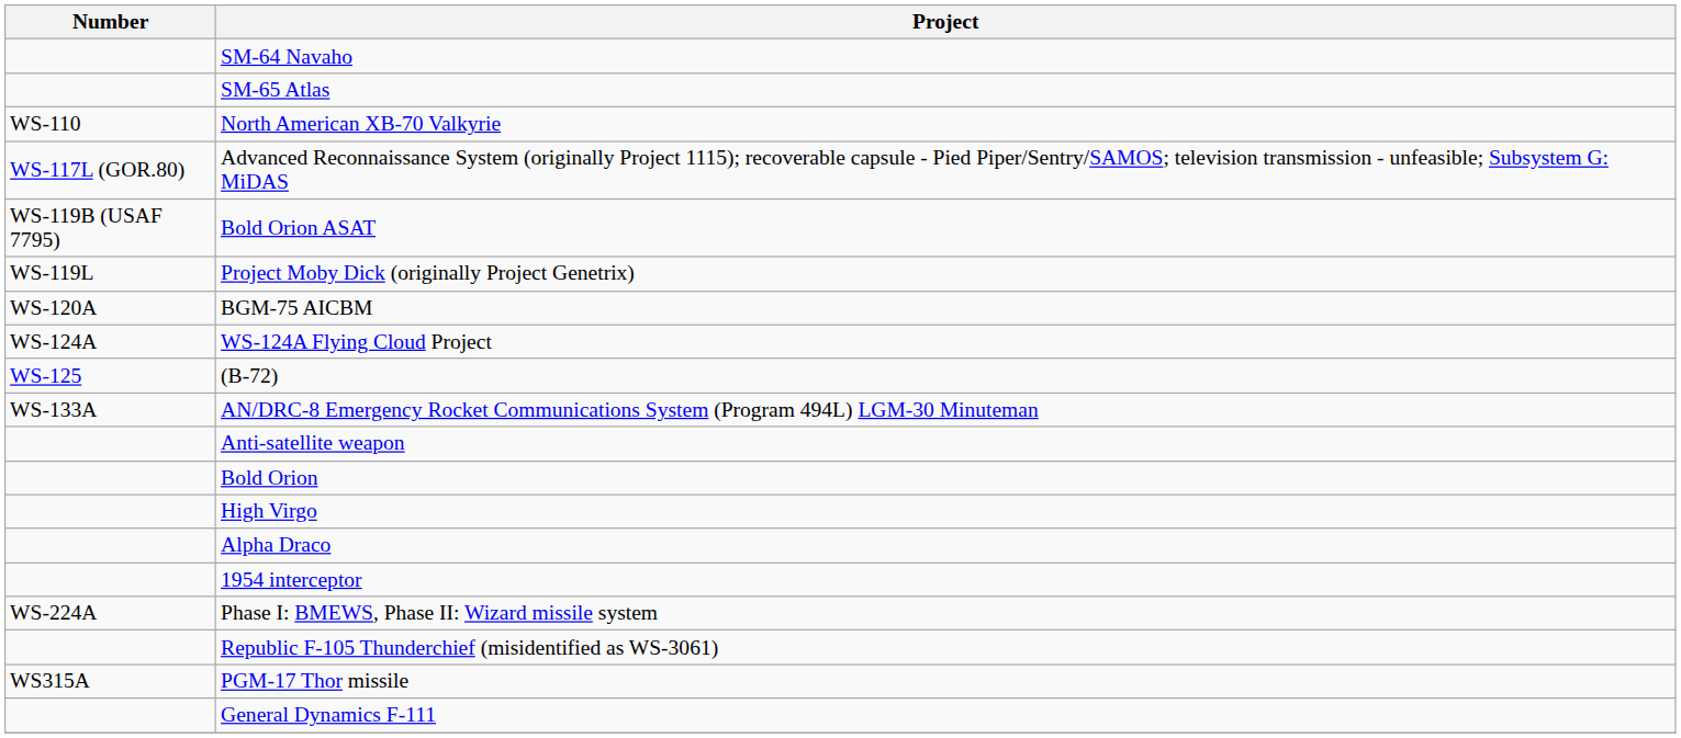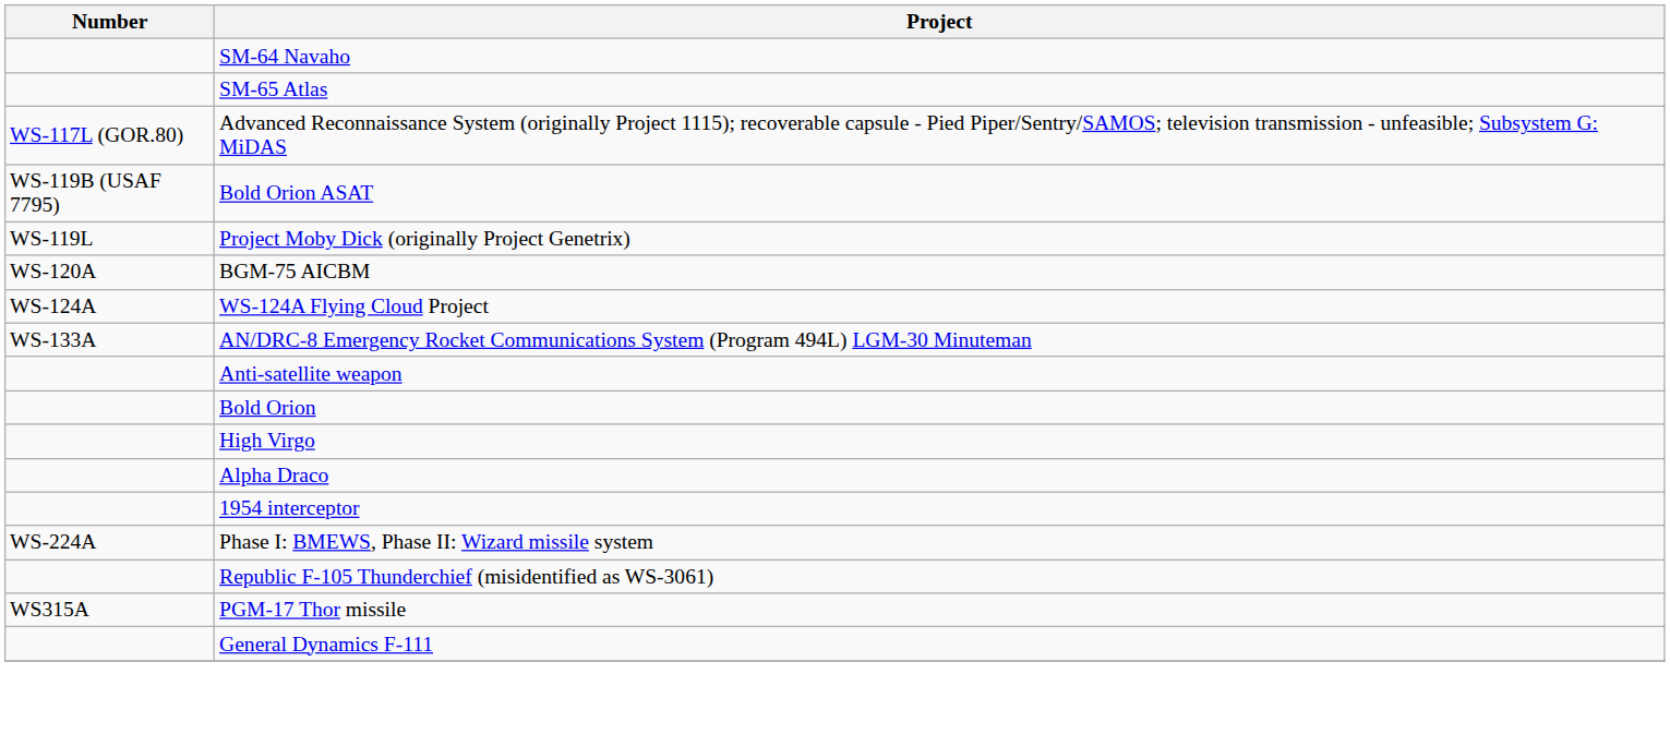- row: WS-110 | North American XB-70 Valkyrie
- row: WS-125 | (B-72)
